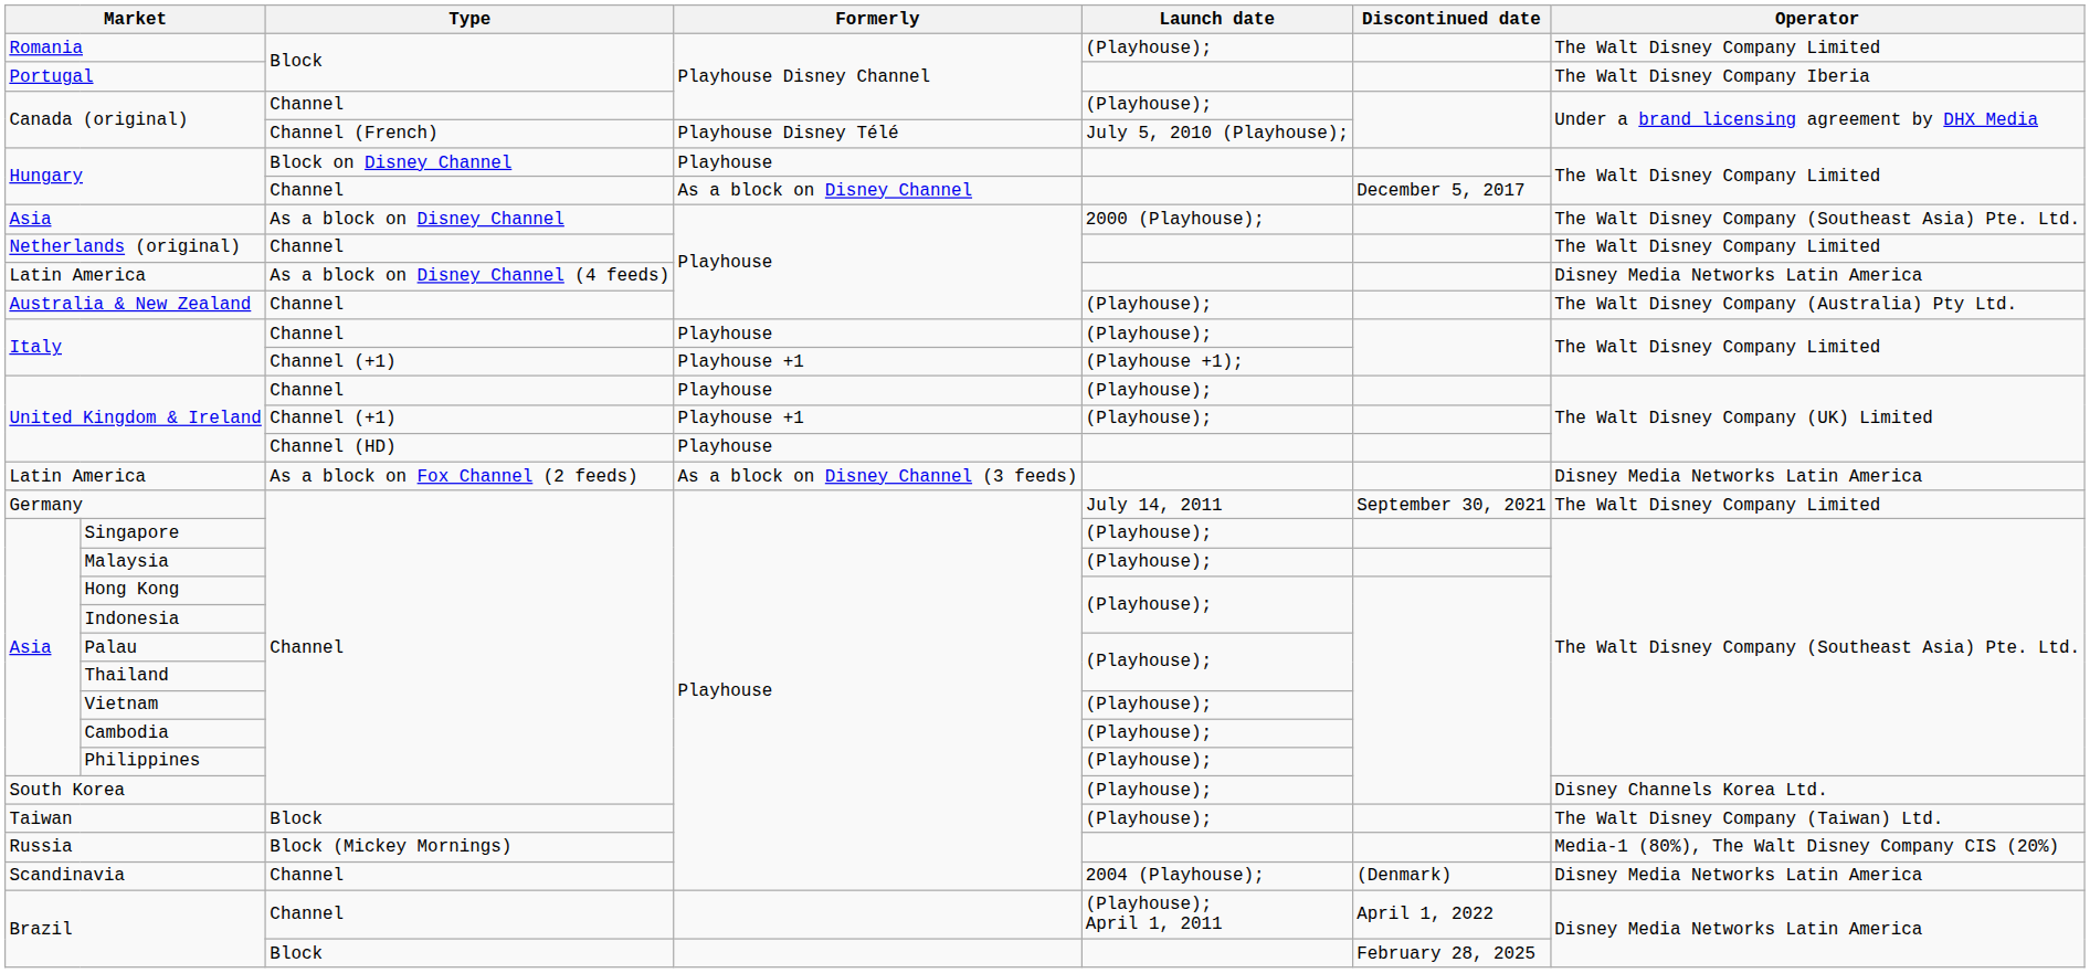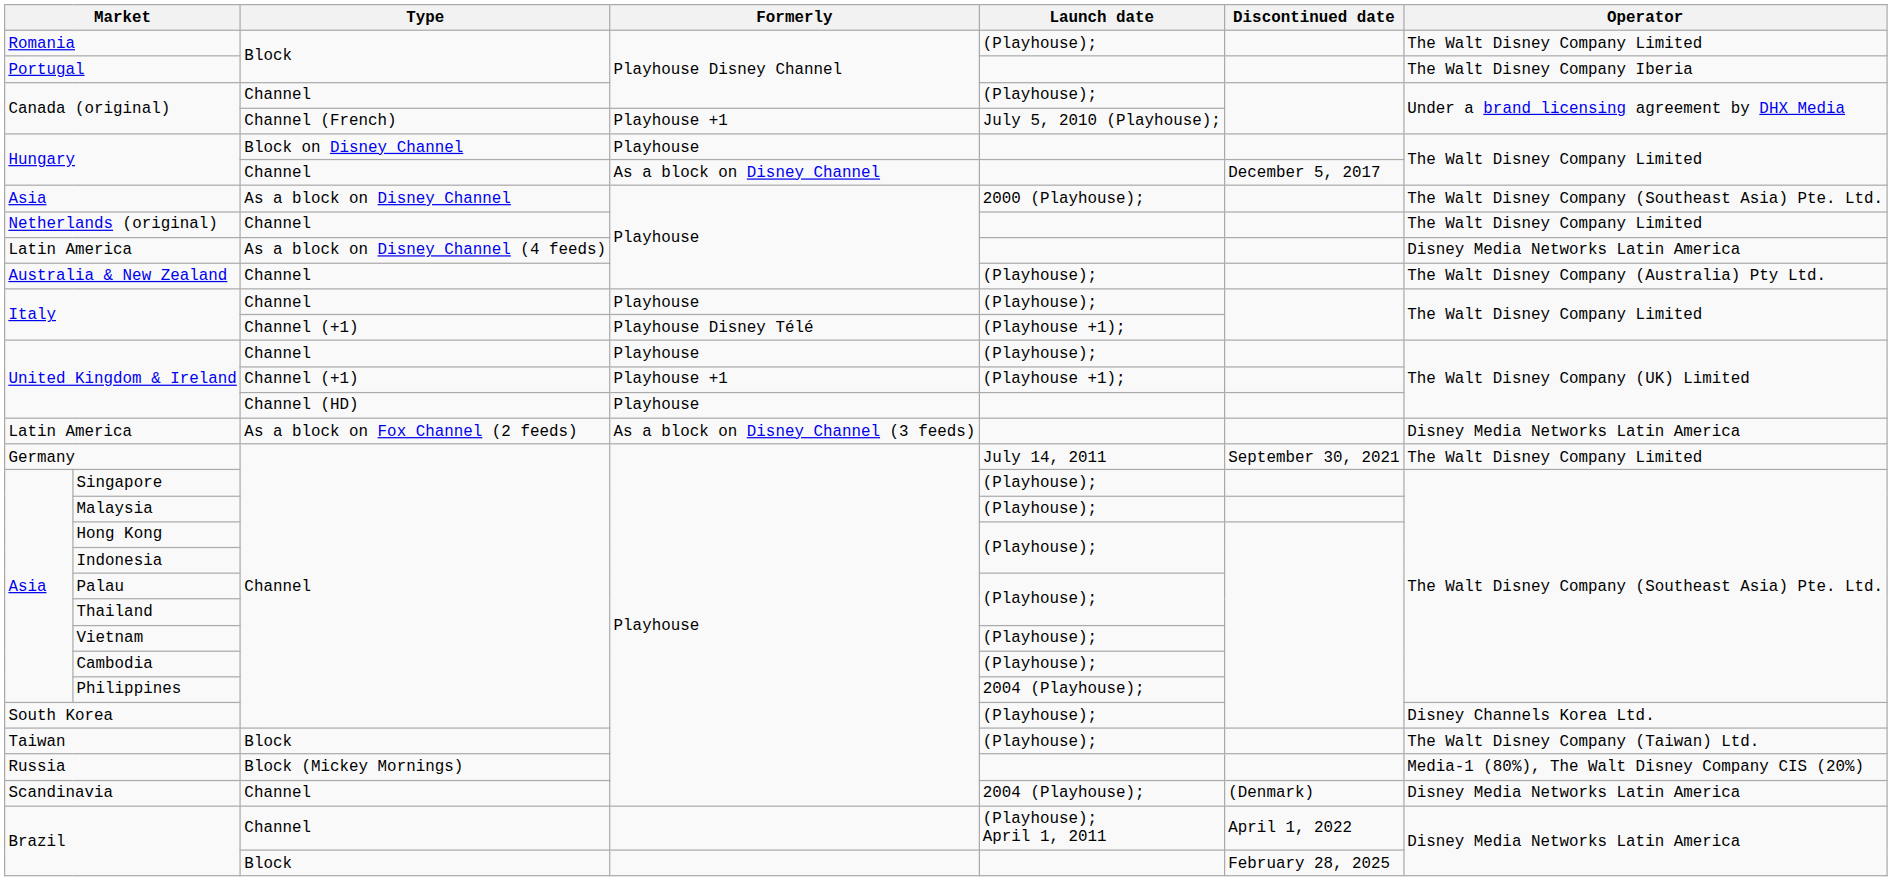Canada (original) / Channel (French) | Formerly: Playhouse Disney Télé -> Playhouse +1
Italy / Channel (+1) | Formerly: Playhouse +1 -> Playhouse Disney Télé
United Kingdom & Ireland / Channel (+1) | Launch date: (Playhouse); -> (Playhouse +1);
Philippines | Launch date: (Playhouse); -> 2004 (Playhouse);
